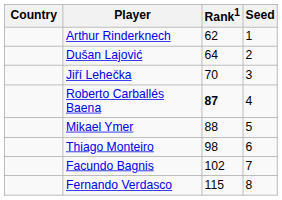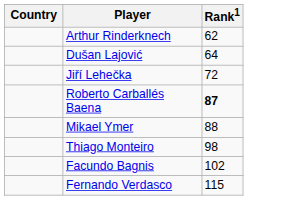- column: Seed | 1 | 2 | 3 | 4 | 5 | 6 | 7 | 8
Jiří Lehečka | Rank1: 70 -> 72
